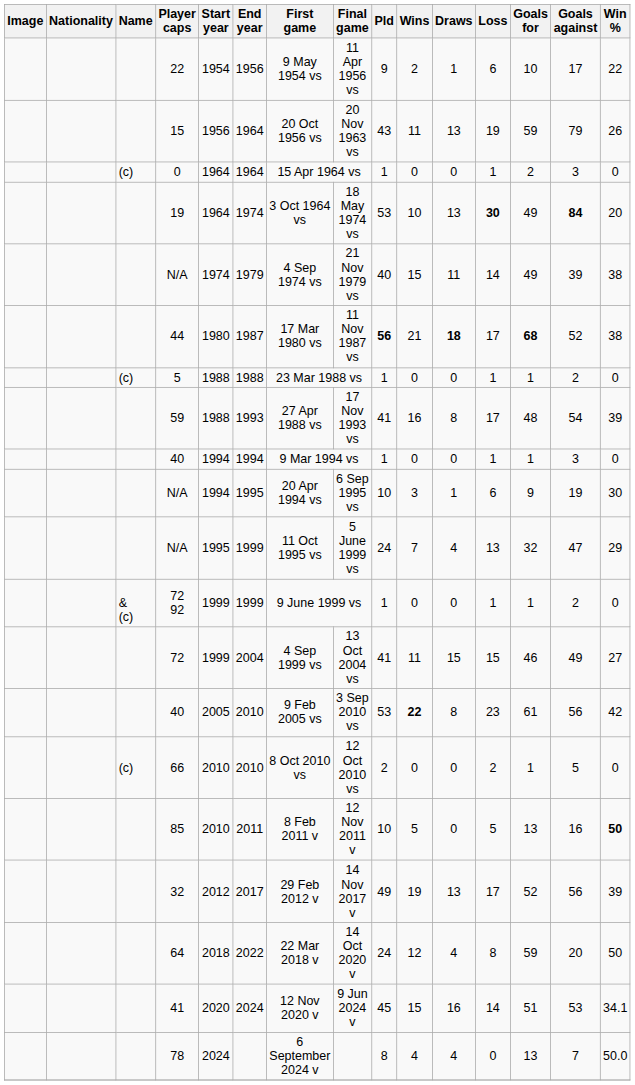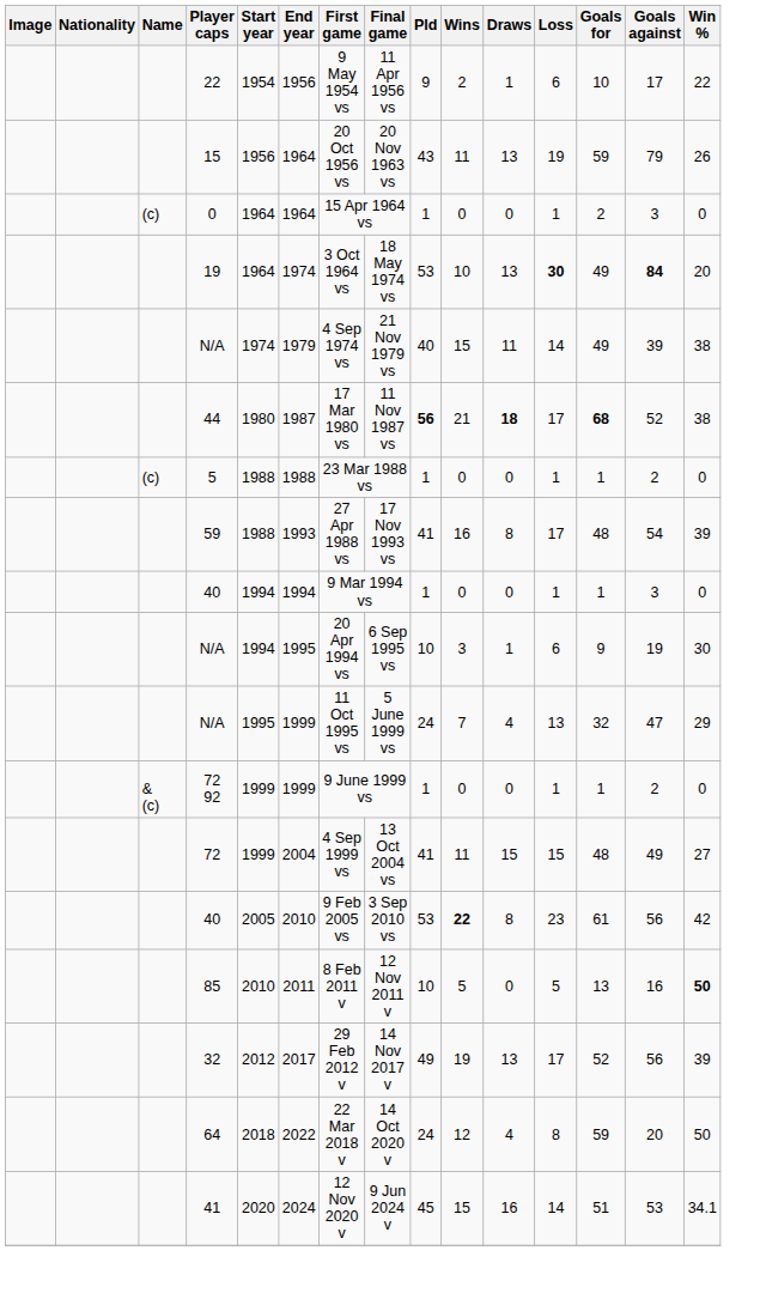72 | Goals for: 46 -> 48
- row: (c) | 66 | 2010 | 2010 | 8 Oct 2010 vs | 12 Oct 2010 vs | 2 | 0 | 0 | 2 | 1 | 5 | 0
- row: 78 | 2024 | 6 September 2024 v | 8 | 4 | 4 | 0 | 13 | 7 | 50.0
